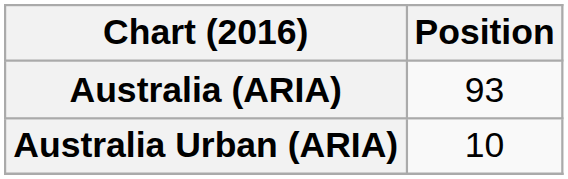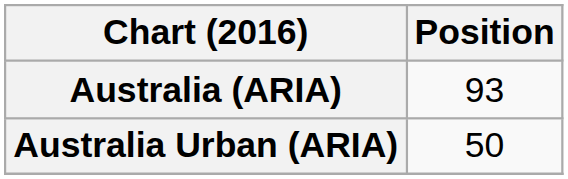Australia Urban (ARIA) | Position: 10 -> 50
